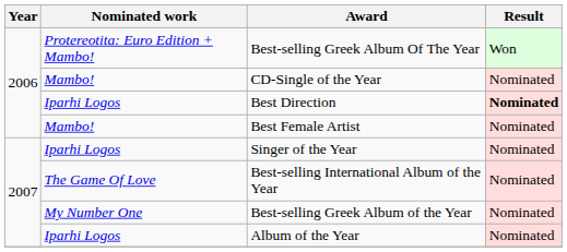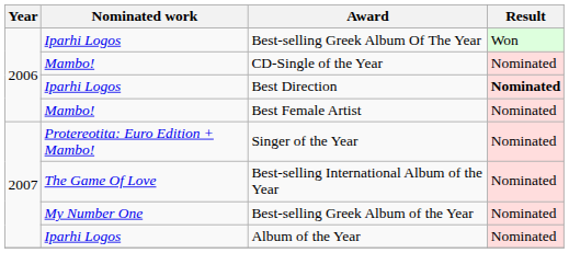Best-selling Greek Album Of The Year | Nominated work: Protereotita: Euro Edition + Mambo! -> Iparhi Logos
Singer of the Year | Nominated work: Iparhi Logos -> Protereotita: Euro Edition + Mambo!
